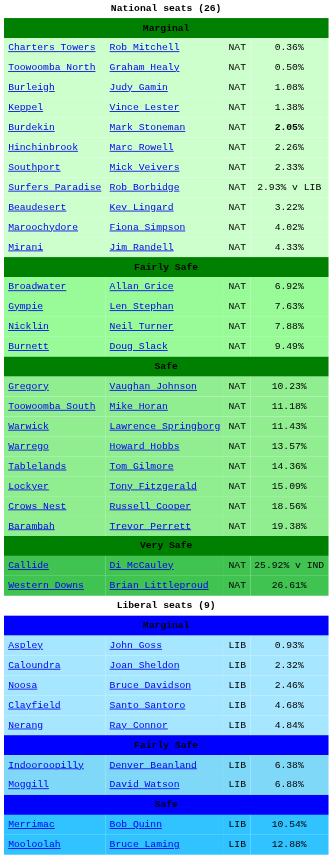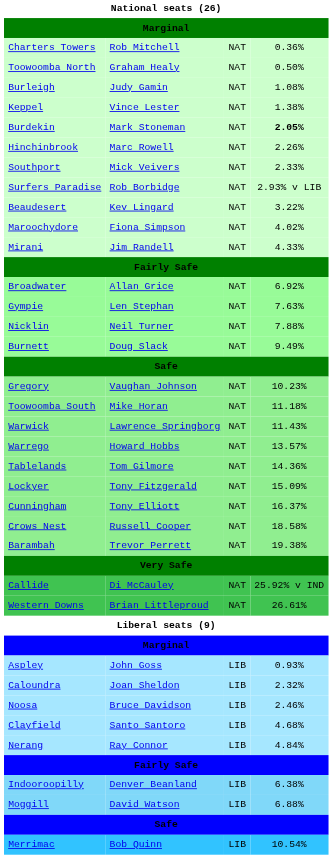+ row: Cunningham | Tony Elliott | NAT | 16.37%
Crows Nest | column 4: 18.56% -> 18.58%
- row: Mooloolah | Bruce Laming | LIB | 12.88%
